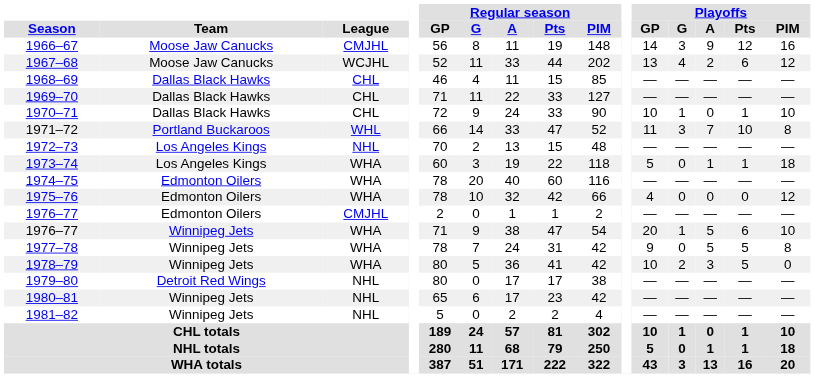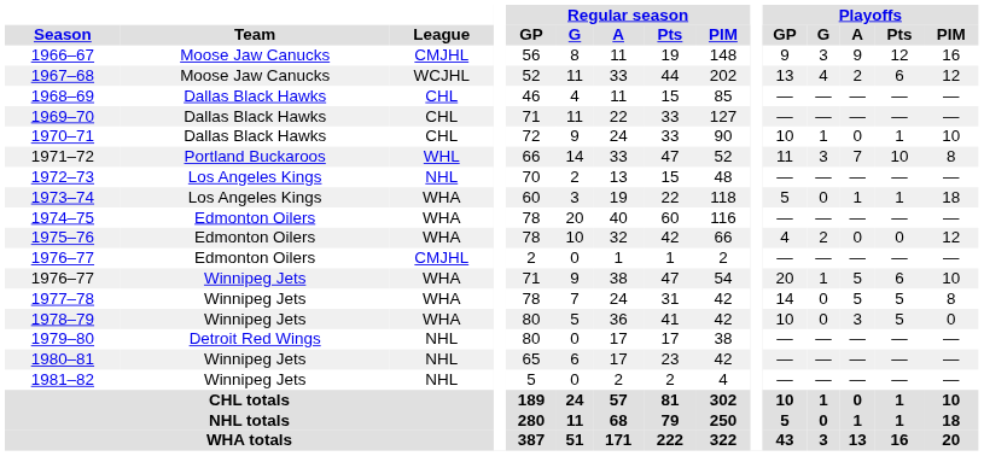1966–67 | Playoffs / GP: 14 -> 9
1975–76 | Playoffs / G: 0 -> 2
1977–78 | Playoffs / GP: 9 -> 14
1978–79 | Playoffs / G: 2 -> 0
